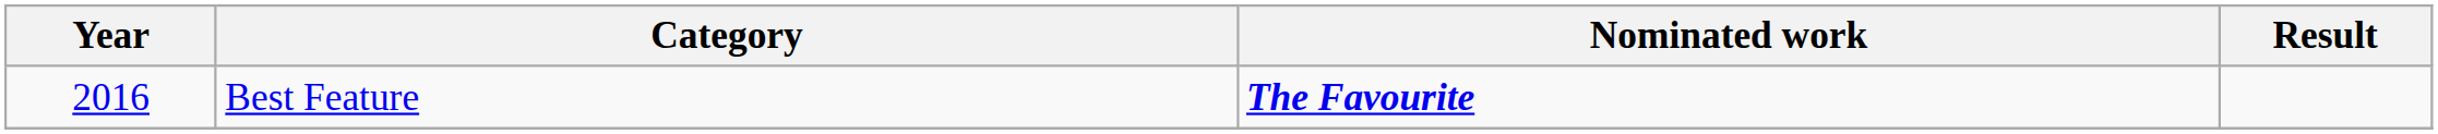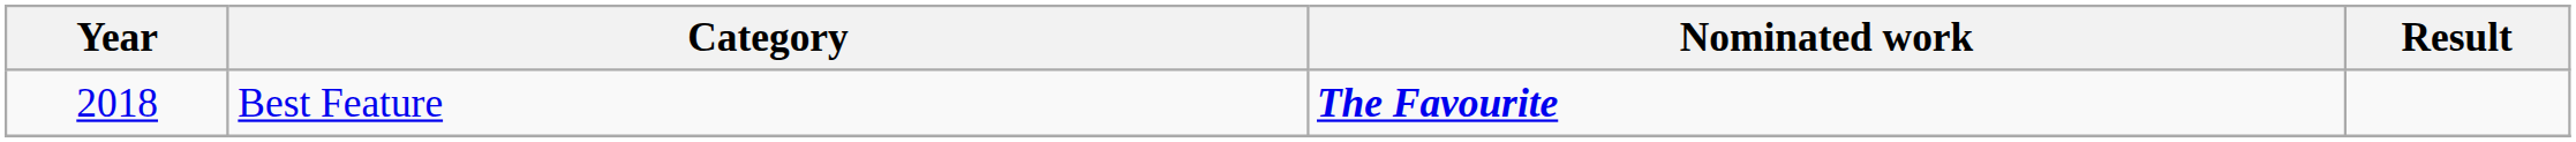Best Feature | Year: 2016 -> 2018
